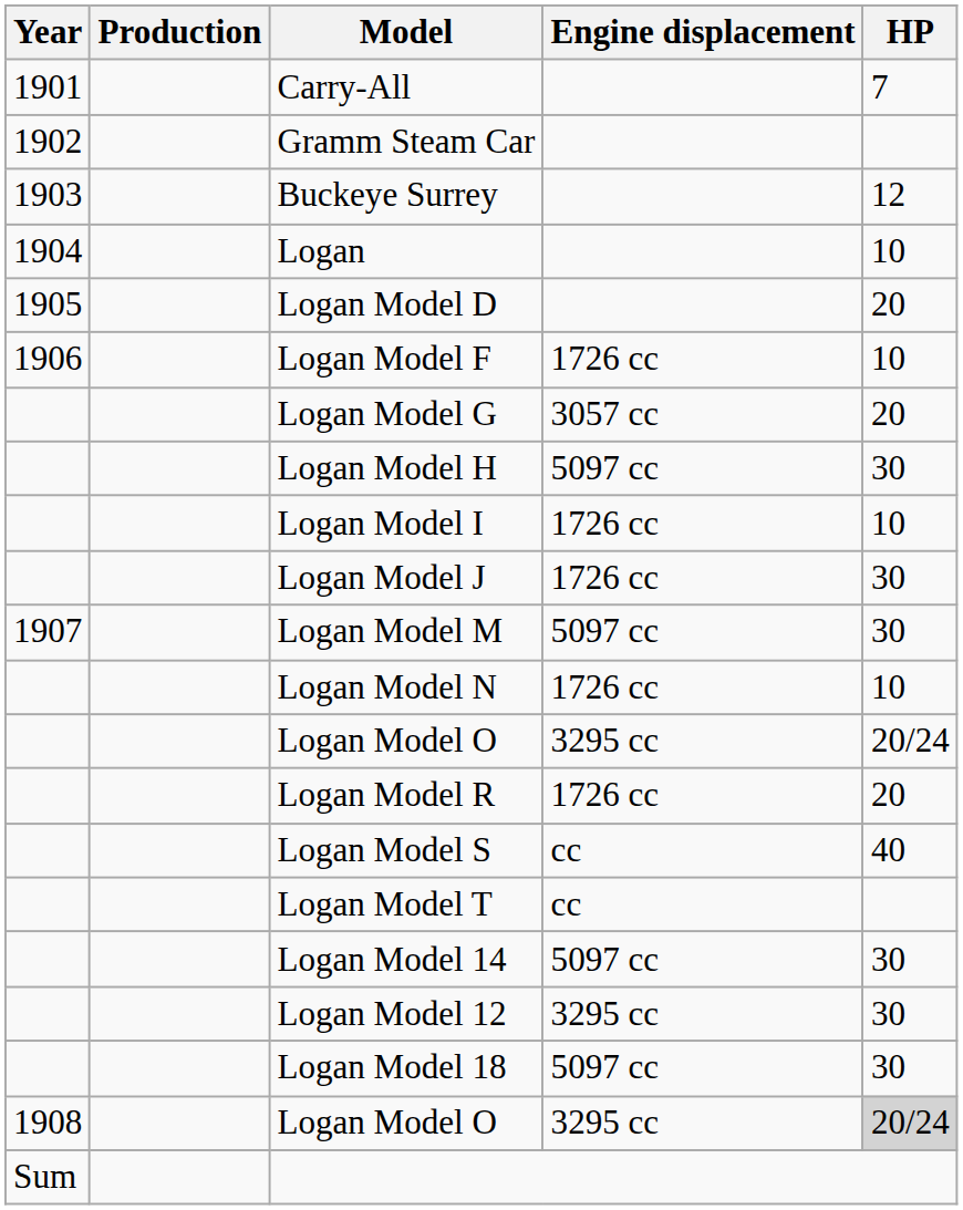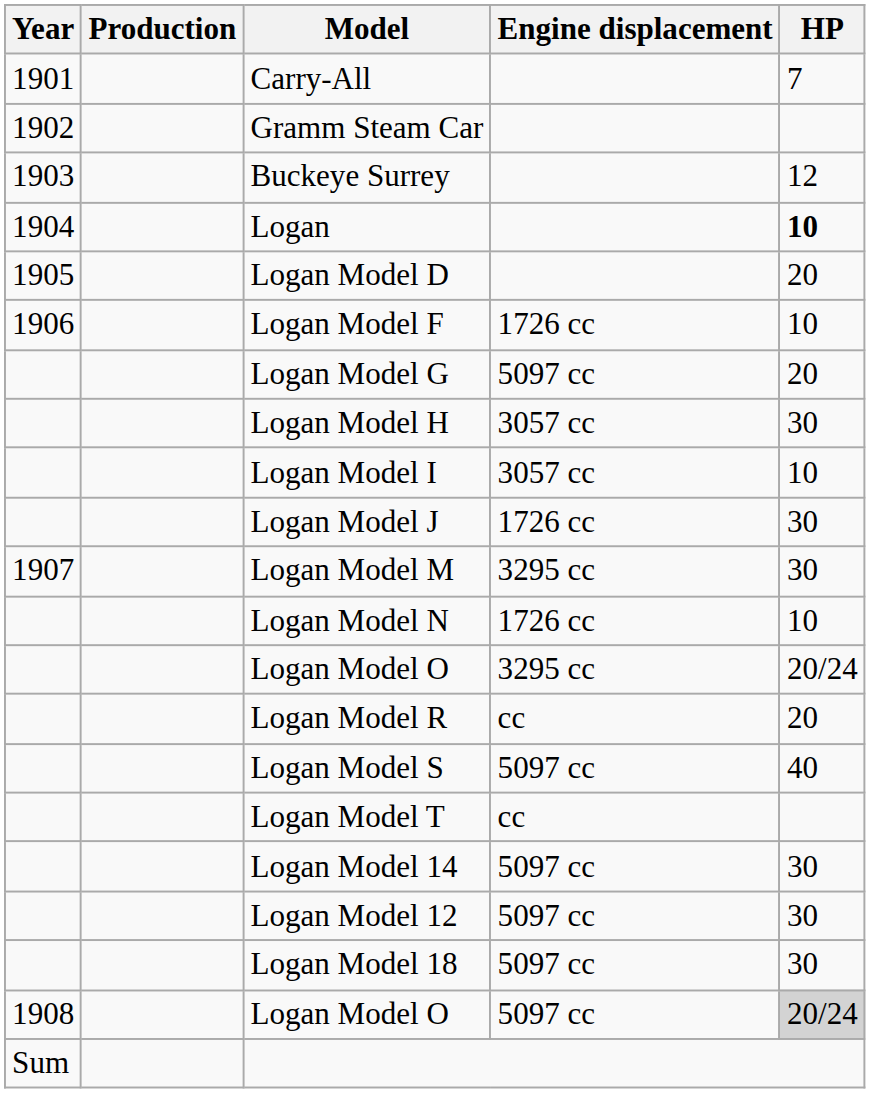Logan | HP: normal -> bold
Logan Model G | Engine displacement: 3057 cc -> 5097 cc
Logan Model H | Engine displacement: 5097 cc -> 3057 cc
Logan Model I | Engine displacement: 1726 cc -> 3057 cc
Logan Model M | Engine displacement: 5097 cc -> 3295 cc
Logan Model R | Engine displacement: 1726 cc -> cc
Logan Model S | Engine displacement: cc -> 5097 cc
Logan Model 12 | Engine displacement: 3295 cc -> 5097 cc
1908 / Logan Model O | Engine displacement: 3295 cc -> 5097 cc
